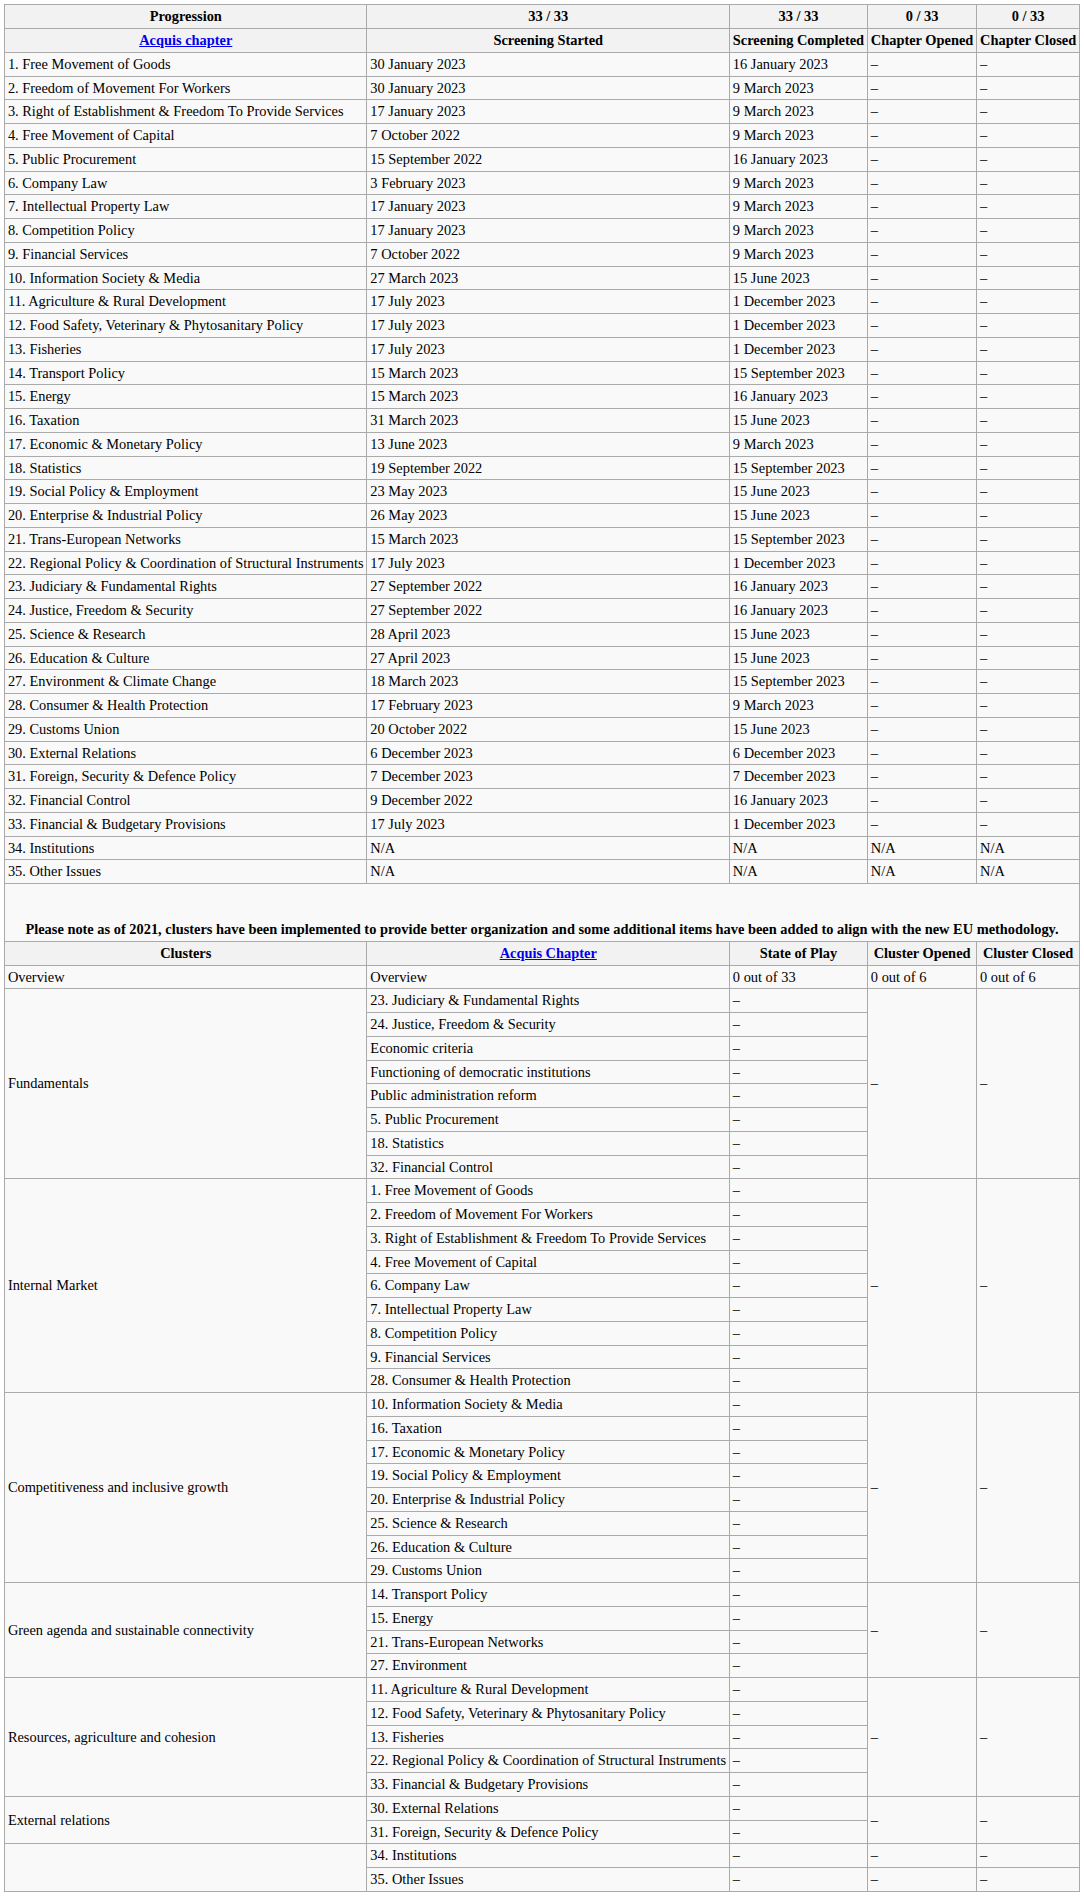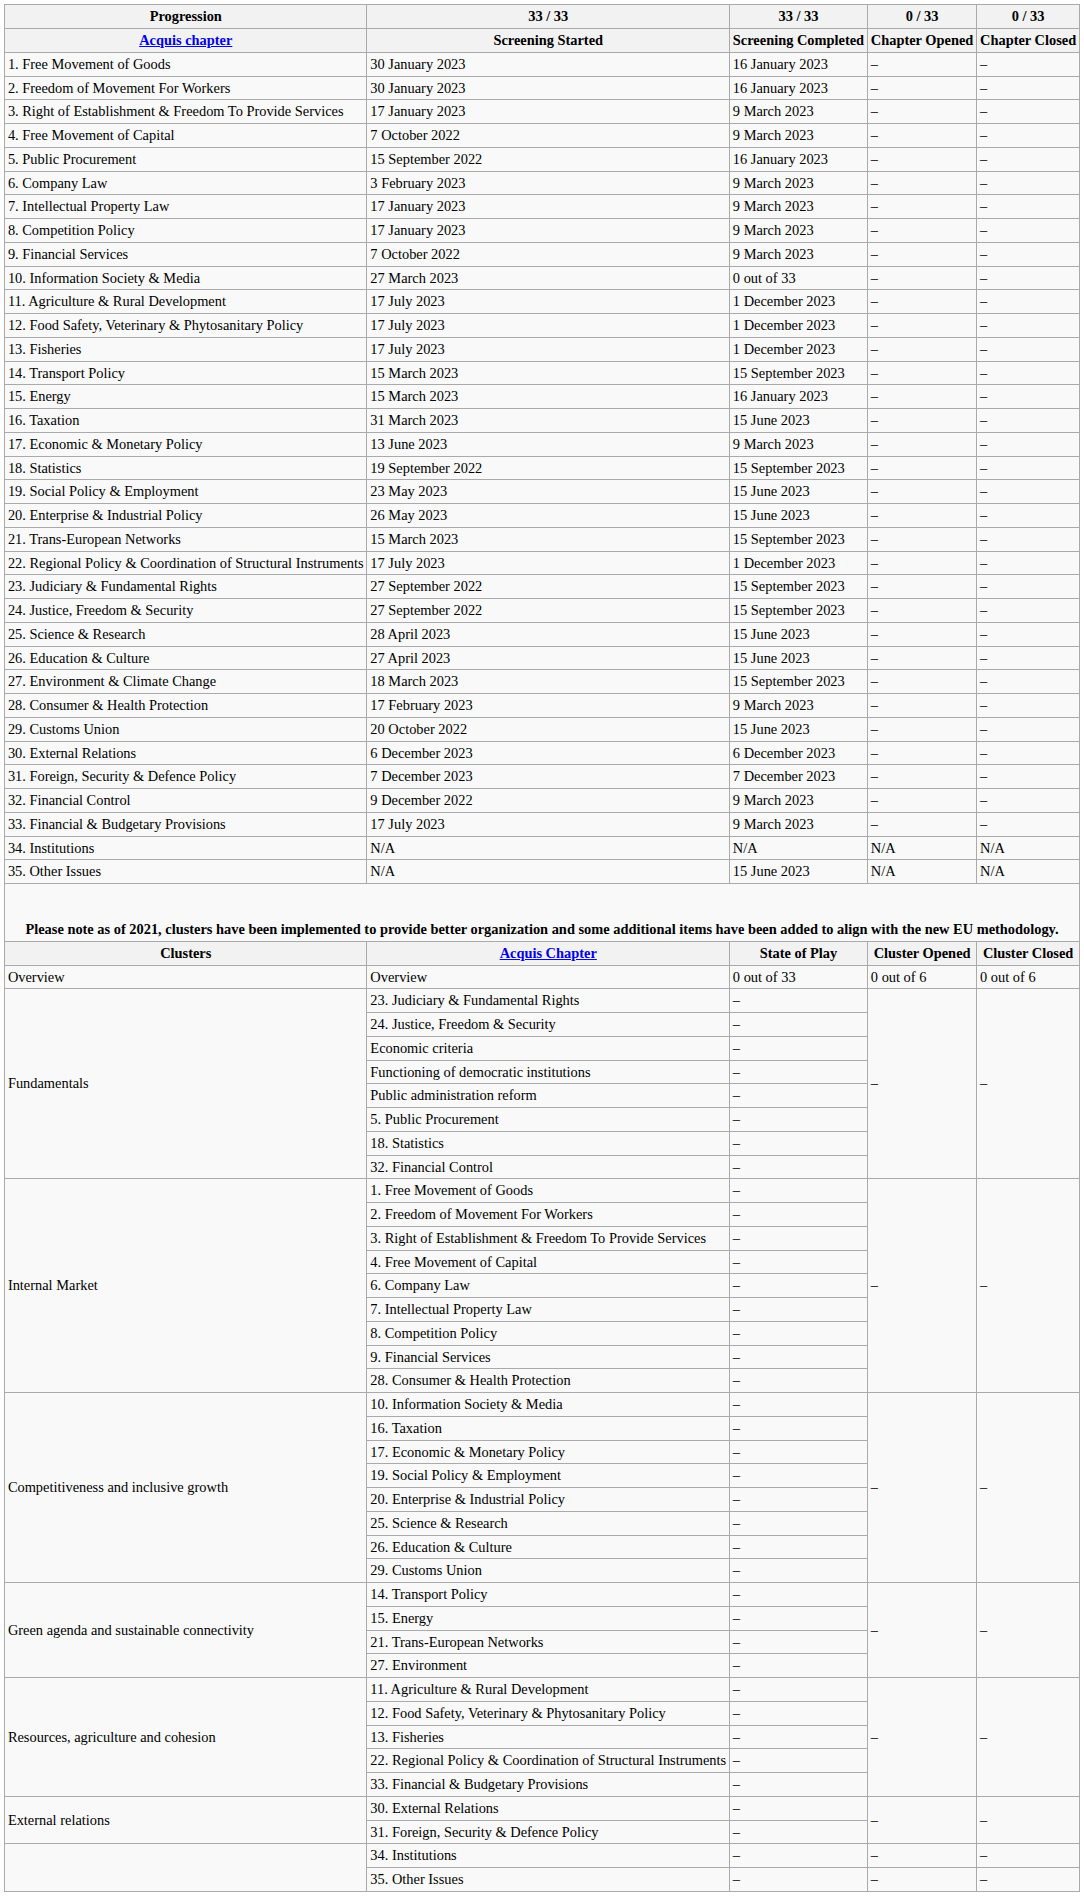2. Freedom of Movement For Workers / 30 January 2023 | 33 / 33 / Screening Completed: 9 March 2023 -> 16 January 2023
27 March 2023 | 33 / 33 / Screening Completed: 15 June 2023 -> 0 out of 33
23. Judiciary & Fundamental Rights / 27 September 2022 | 33 / 33 / Screening Completed: 16 January 2023 -> 15 September 2023
24. Justice, Freedom & Security / 27 September 2022 | 33 / 33 / Screening Completed: 16 January 2023 -> 15 September 2023
9 December 2022 | 33 / 33 / Screening Completed: 16 January 2023 -> 9 March 2023
33. Financial & Budgetary Provisions / 17 July 2023 | 33 / 33 / Screening Completed: 1 December 2023 -> 9 March 2023
35. Other Issues / N/A | 33 / 33 / Screening Completed: N/A -> 15 June 2023
